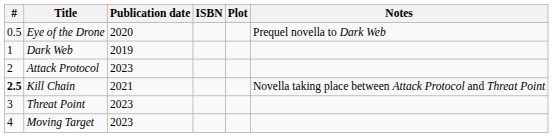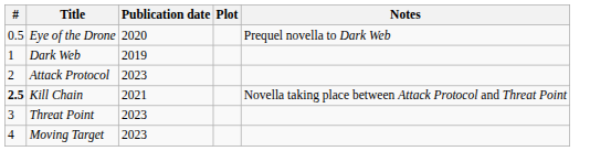- column: ISBN
